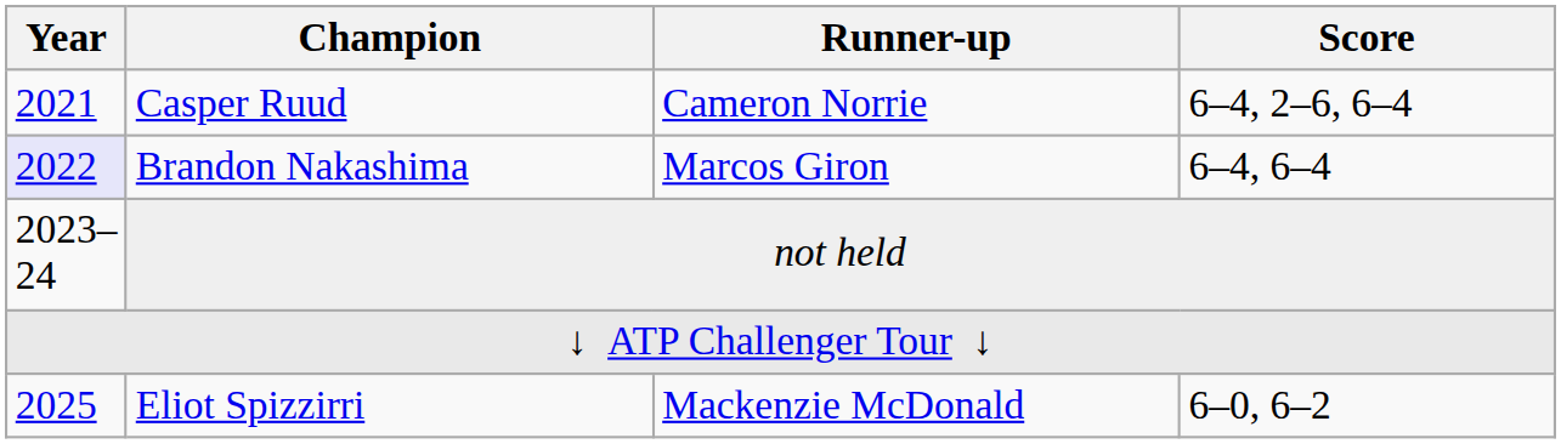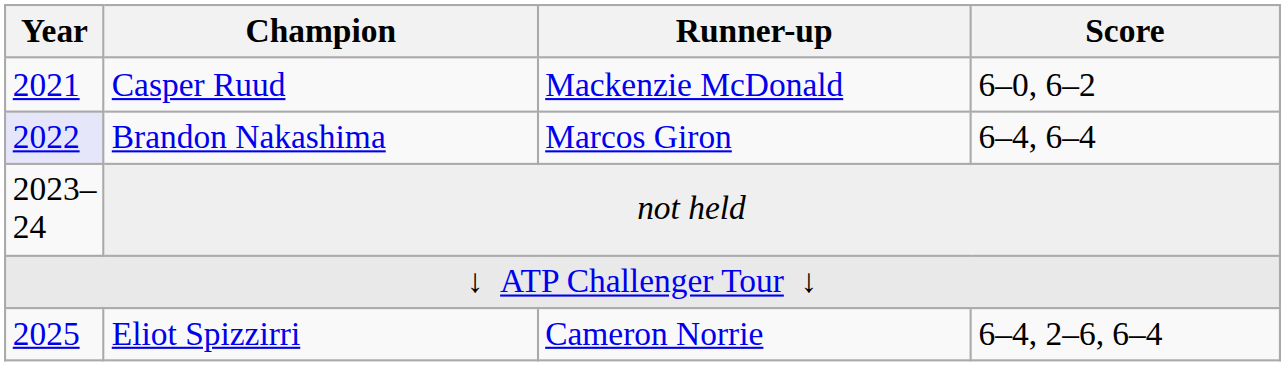Casper Ruud | Runner-up: Cameron Norrie -> Mackenzie McDonald
Casper Ruud | Score: 6–4, 2–6, 6–4 -> 6–0, 6–2
Eliot Spizzirri | Runner-up: Mackenzie McDonald -> Cameron Norrie
Eliot Spizzirri | Score: 6–0, 6–2 -> 6–4, 2–6, 6–4
